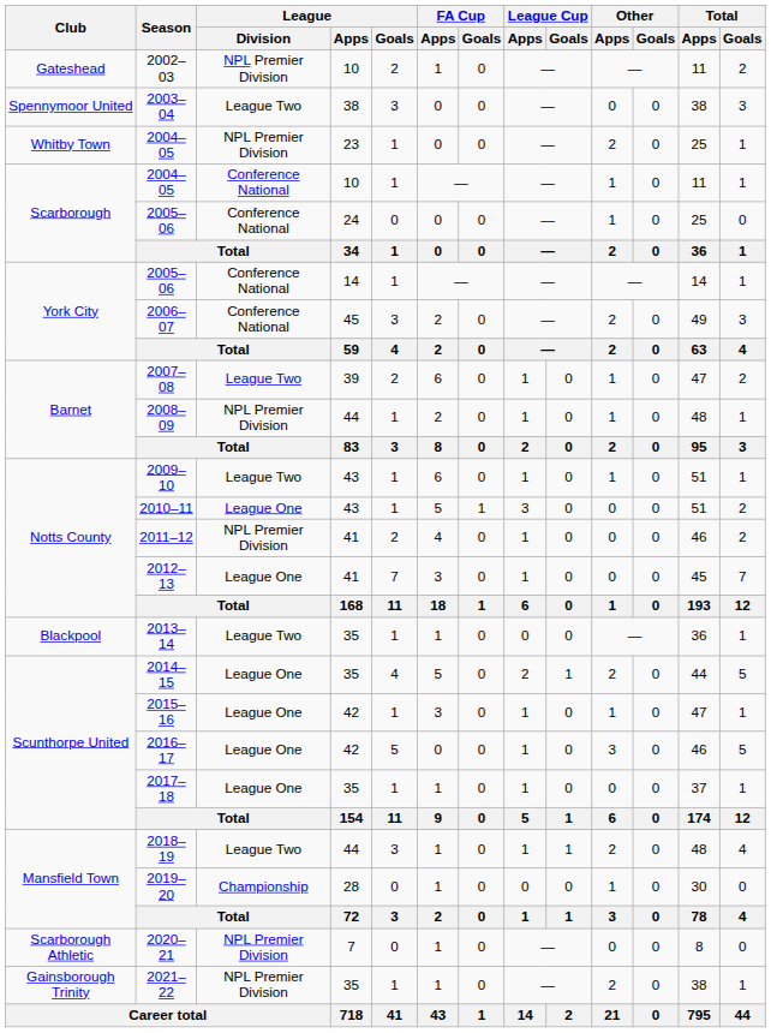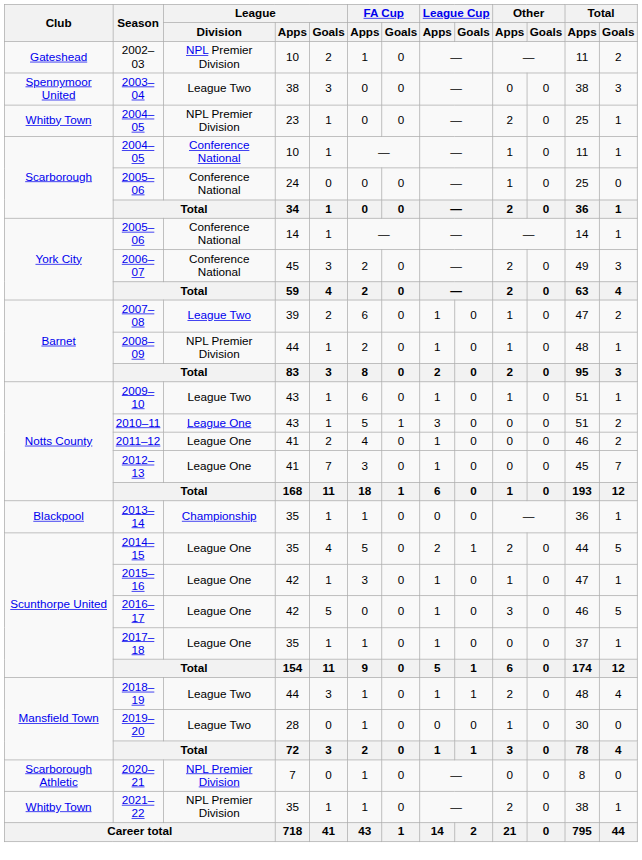2011–12 | League / Division: NPL Premier Division -> League One
2013–14 | League / Division: League Two -> Championship
2019–20 | League / Division: Championship -> League Two
2021–22 | Club: Gainsborough Trinity -> Whitby Town
